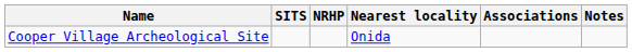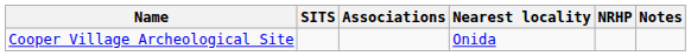columns swapped: NRHP <-> Associations
